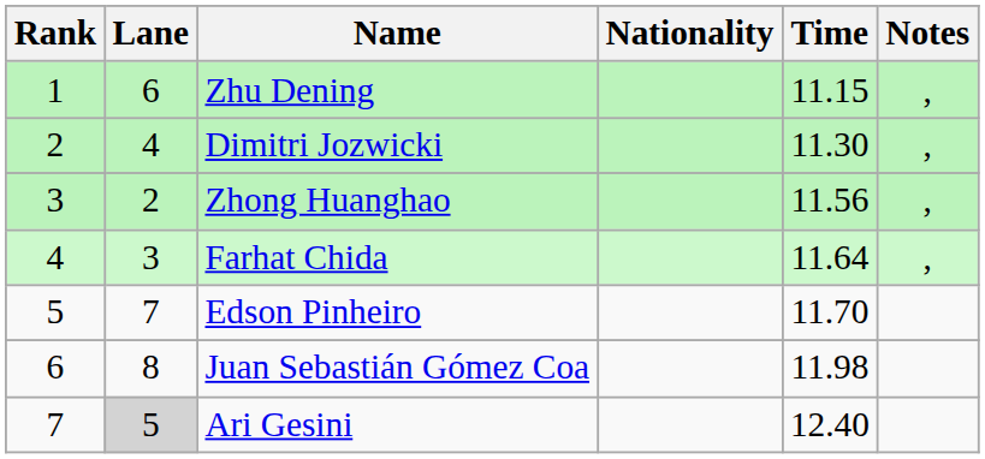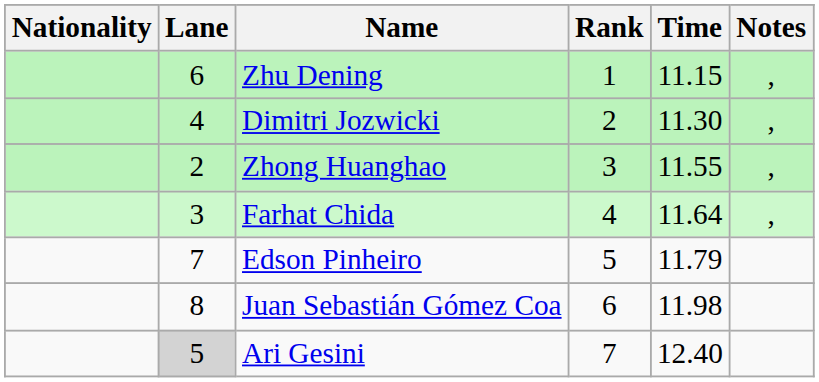columns swapped: Rank <-> Nationality
Zhong Huanghao | Time: 11.56 -> 11.55
Edson Pinheiro | Time: 11.70 -> 11.79
